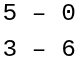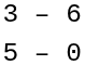rows swapped: 3 – 6 <-> 5 – 0
